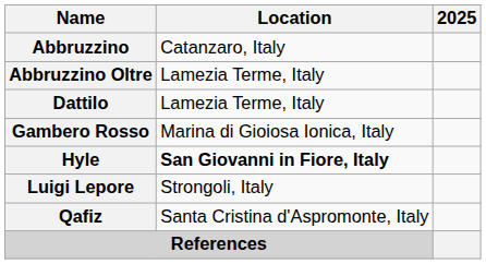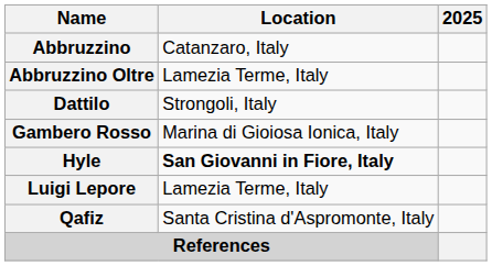Dattilo | Location: Lamezia Terme, Italy -> Strongoli, Italy
Luigi Lepore | Location: Strongoli, Italy -> Lamezia Terme, Italy
